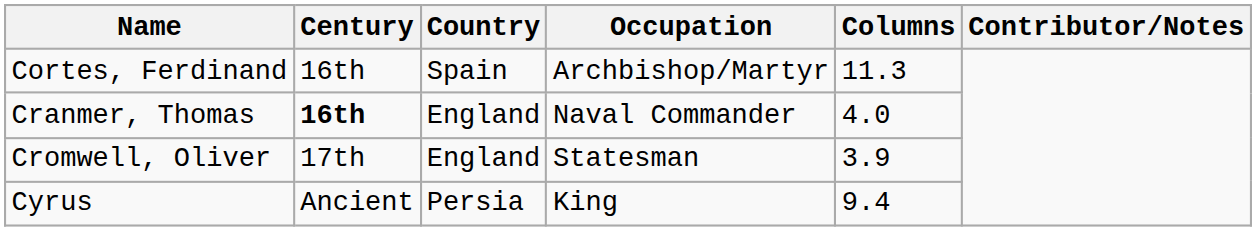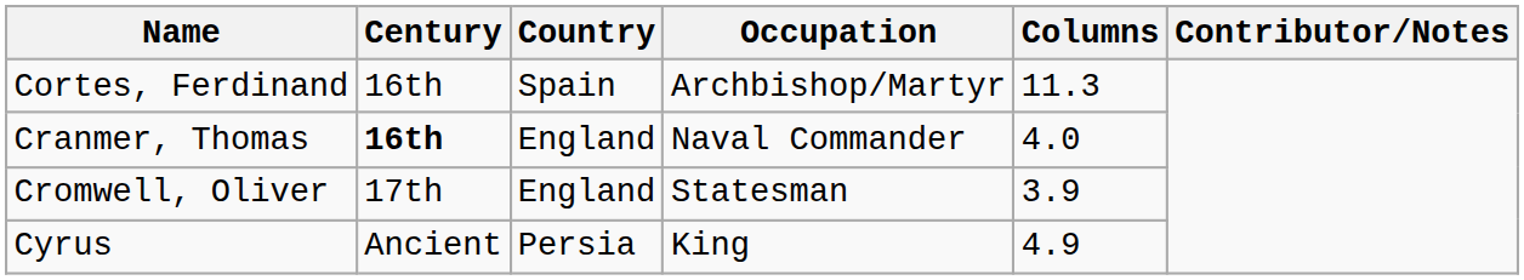Cyrus | Columns: 9.4 -> 4.9
